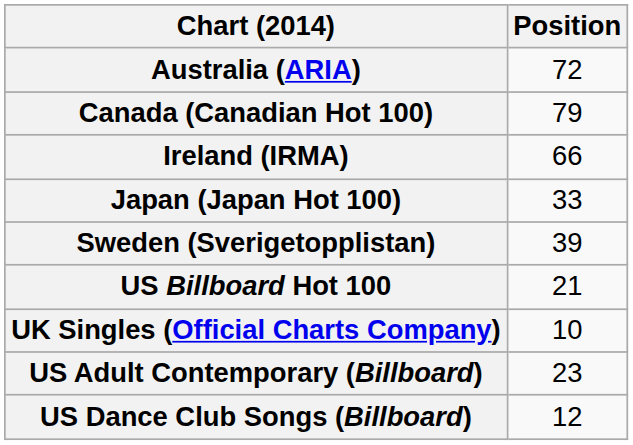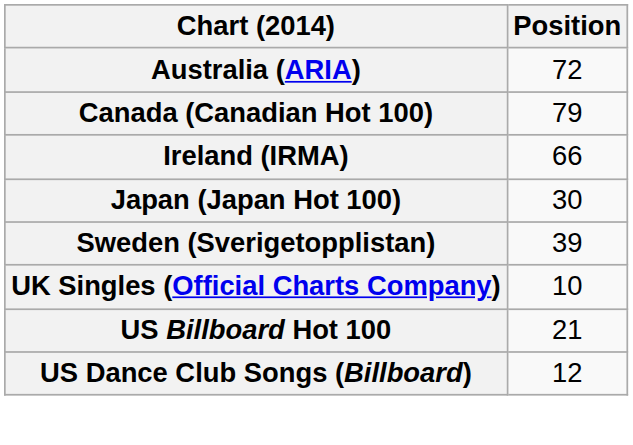Japan (Japan Hot 100) | Position: 33 -> 30
rows swapped: UK Singles (Official Charts Company) <-> US Billboard Hot 100
- row: US Adult Contemporary (Billboard) | 23
